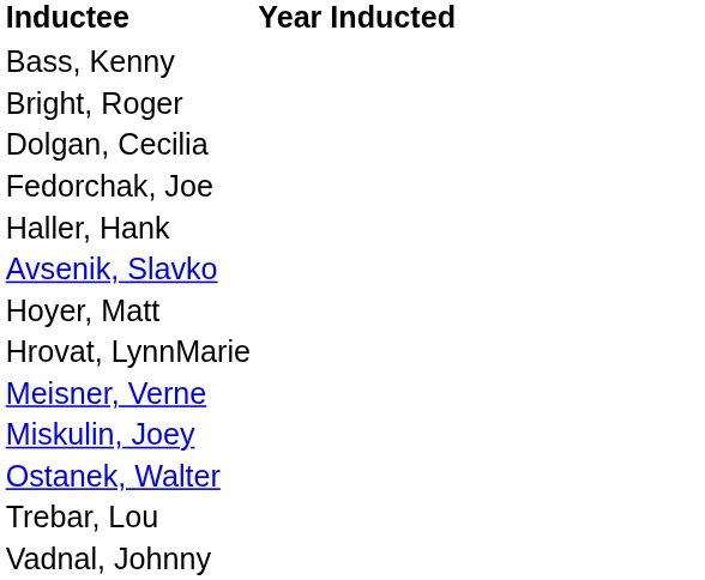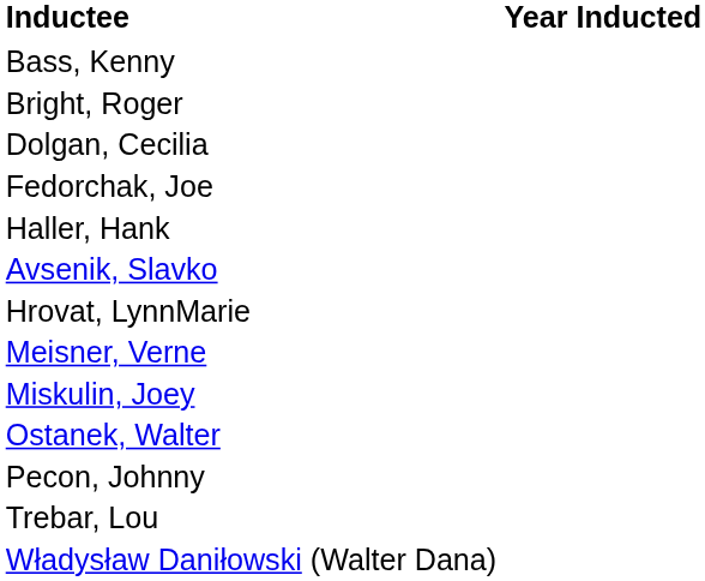- row: Hoyer, Matt
+ row: Pecon, Johnny
- row: Vadnal, Johnny
+ row: Władysław Daniłowski (Walter Dana)
